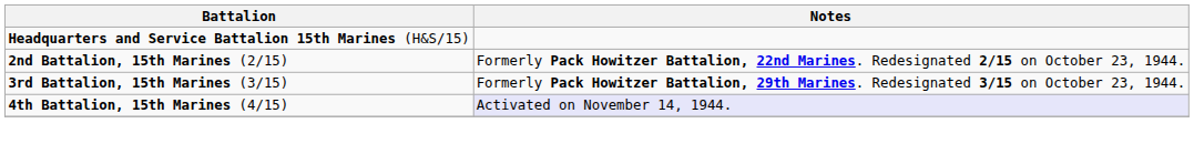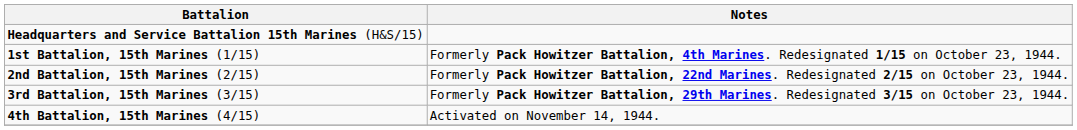+ row: 1st Battalion, 15th Marines (1/15) | Formerly Pack Howitzer Battalion, 4th Marines. Redesignated 1/15 on October 23, 1944.
4th Battalion, 15th Marines (4/15) | Notes: lavender background -> no background
